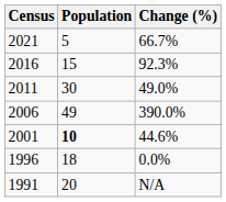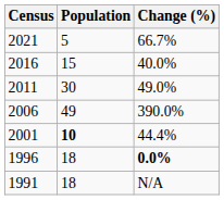2016 | Change (%): 92.3% -> 40.0%
2001 | Change (%): 44.6% -> 44.4%
1996 | Change (%): normal -> bold
1991 | Population: 20 -> 18
